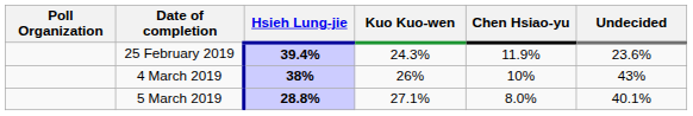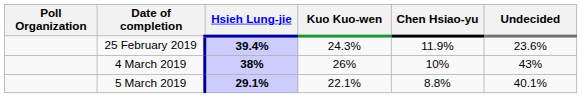5 March 2019 | Hsieh Lung-jie: 28.8% -> 29.1%
5 March 2019 | Kuo Kuo-wen: 27.1% -> 22.1%
5 March 2019 | Chen Hsiao-yu: 8.0% -> 8.8%
